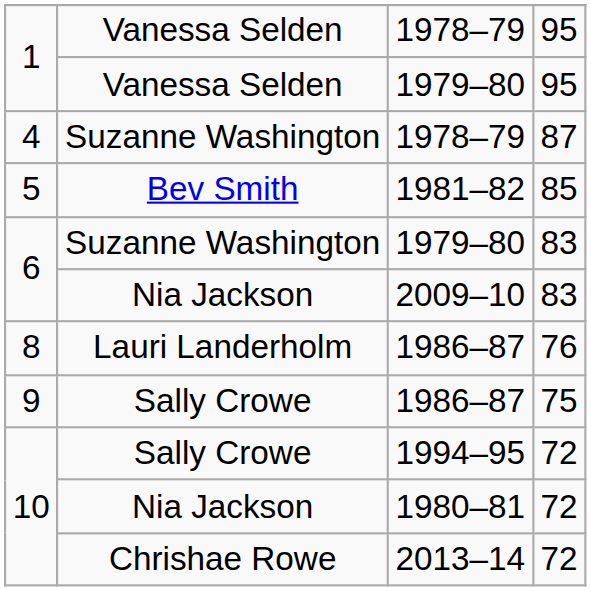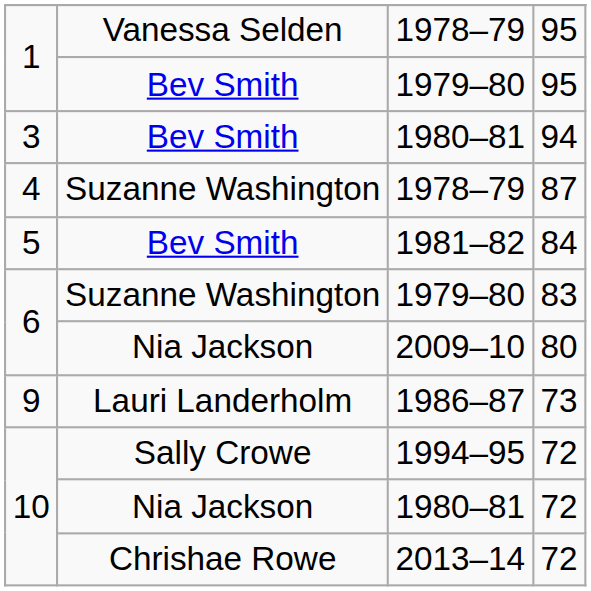1 / 1979–80 | column 2: Vanessa Selden -> Bev Smith
+ row: 3 | Bev Smith | 1980–81 | 94
5 | column 4: 85 -> 84
6 / 2009–10 | column 4: 83 -> 80
- row: 8 | Lauri Landerholm | 1986–87 | 76
9 | column 2: Sally Crowe -> Lauri Landerholm
9 | column 4: 75 -> 73
